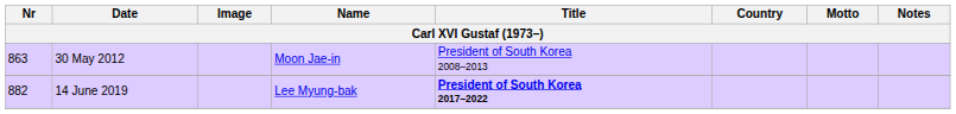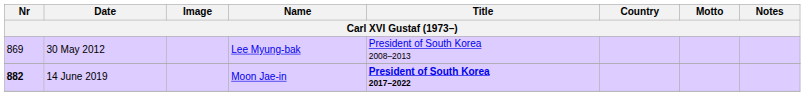30 May 2012 | Nr: 863 -> 869
30 May 2012 | Name: Moon Jae-in -> Lee Myung-bak
14 June 2019 | Nr: normal -> bold
14 June 2019 | Name: Lee Myung-bak -> Moon Jae-in
